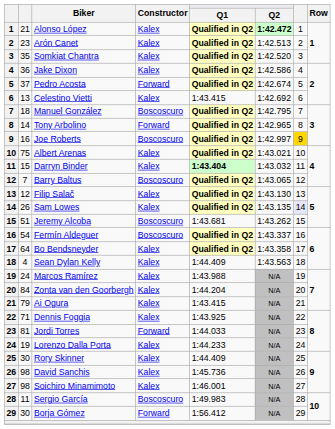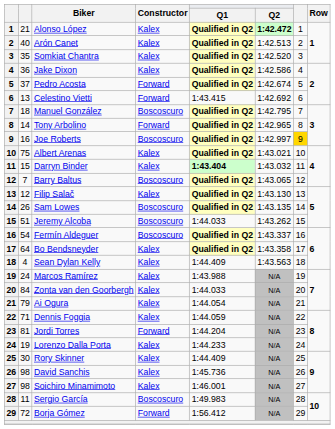Arón Canet | column 2: 23 -> 40
Celestino Vietti | Constructor: Kalex -> Forward
Sam Lowes | Constructor: Kalex -> Boscoscuro
Sam Lowes | column 7: lavender background -> no background
Jeremy Alcoba | Q1: 1:43.681 -> 1:44.033
Zonta van den Goorbergh | Q1: 1:44.204 -> 1:44.033
Ai Ogura | Q1: 1:43.415 -> 1:44.054
Dennis Foggia | Q1: 1:43.925 -> 1:44.059
Jordi Torres | Q1: 1:44.033 -> 1:44.204
Borja Gómez | column 2: 30 -> 72
